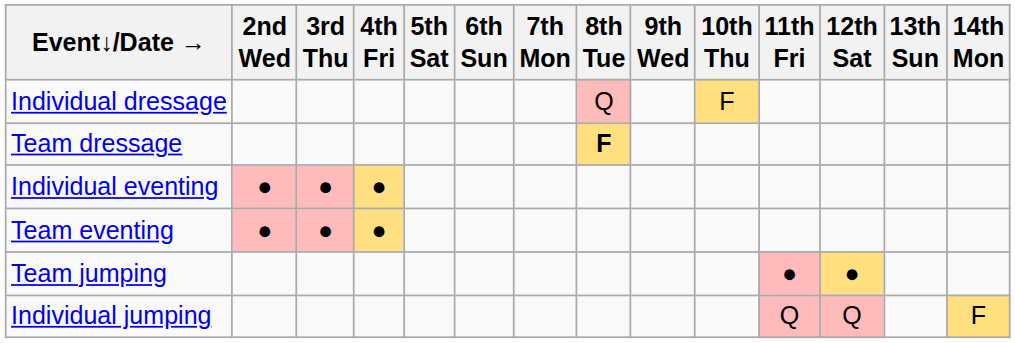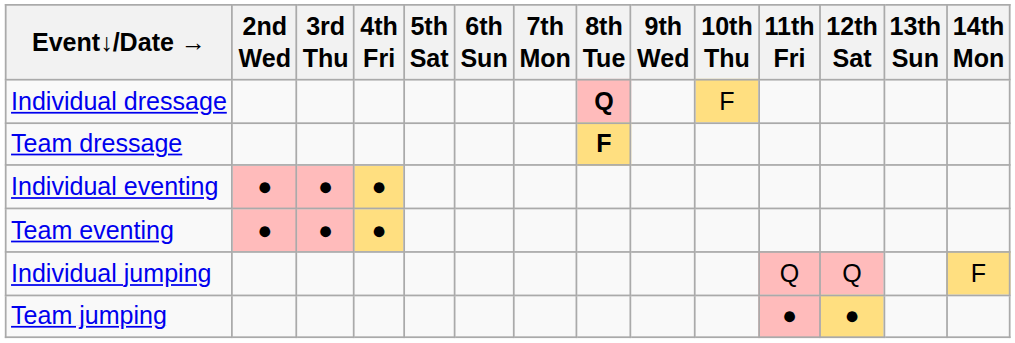Individual dressage | 8th Tue: normal -> bold
rows swapped: Individual jumping <-> Team jumping
